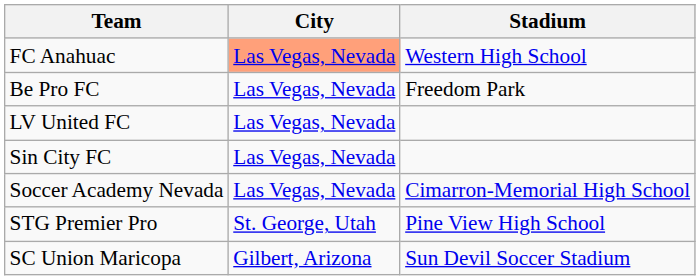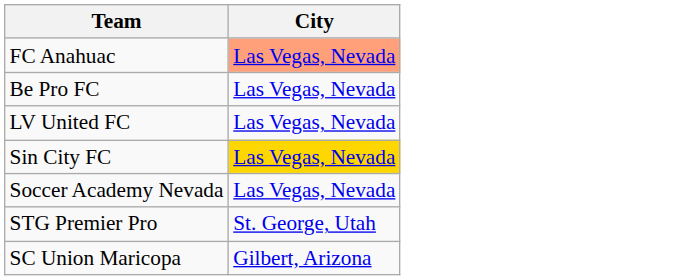- column: Stadium | Western High School | Freedom Park | Cimarron-Memorial High School | Pine View High School | Sun Devil Soccer Stadium
Sin City FC | City: no background -> gold background
